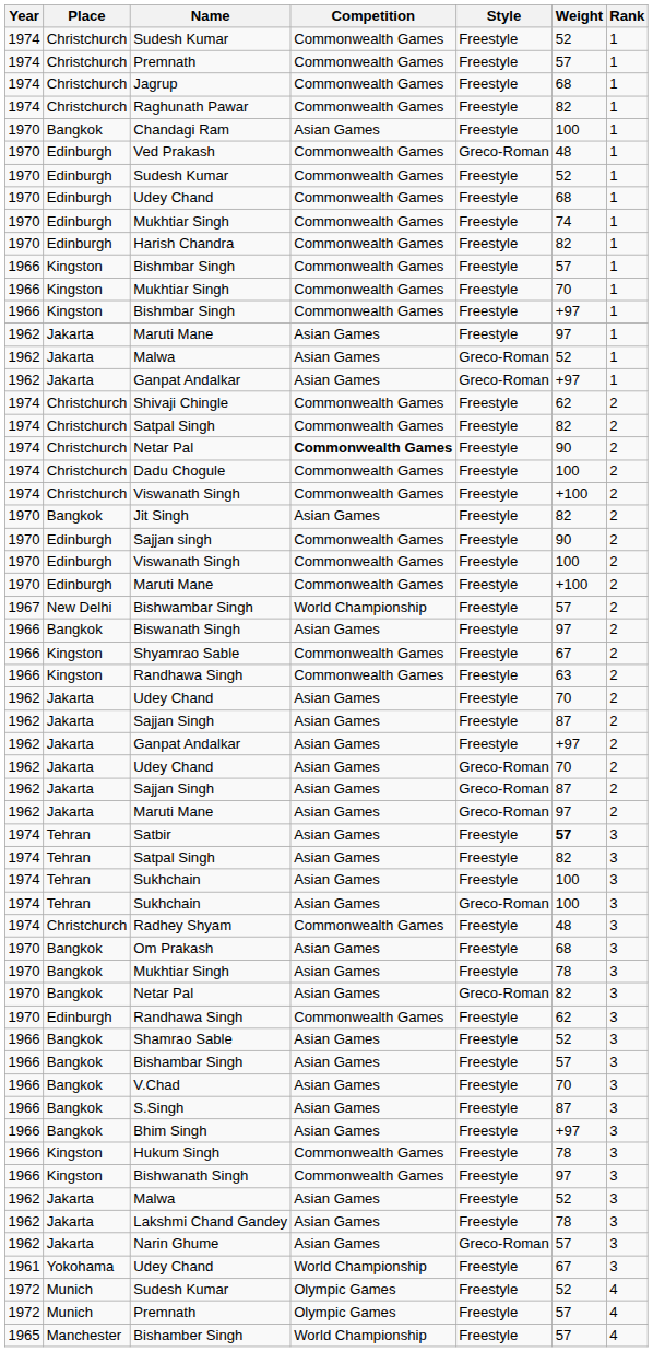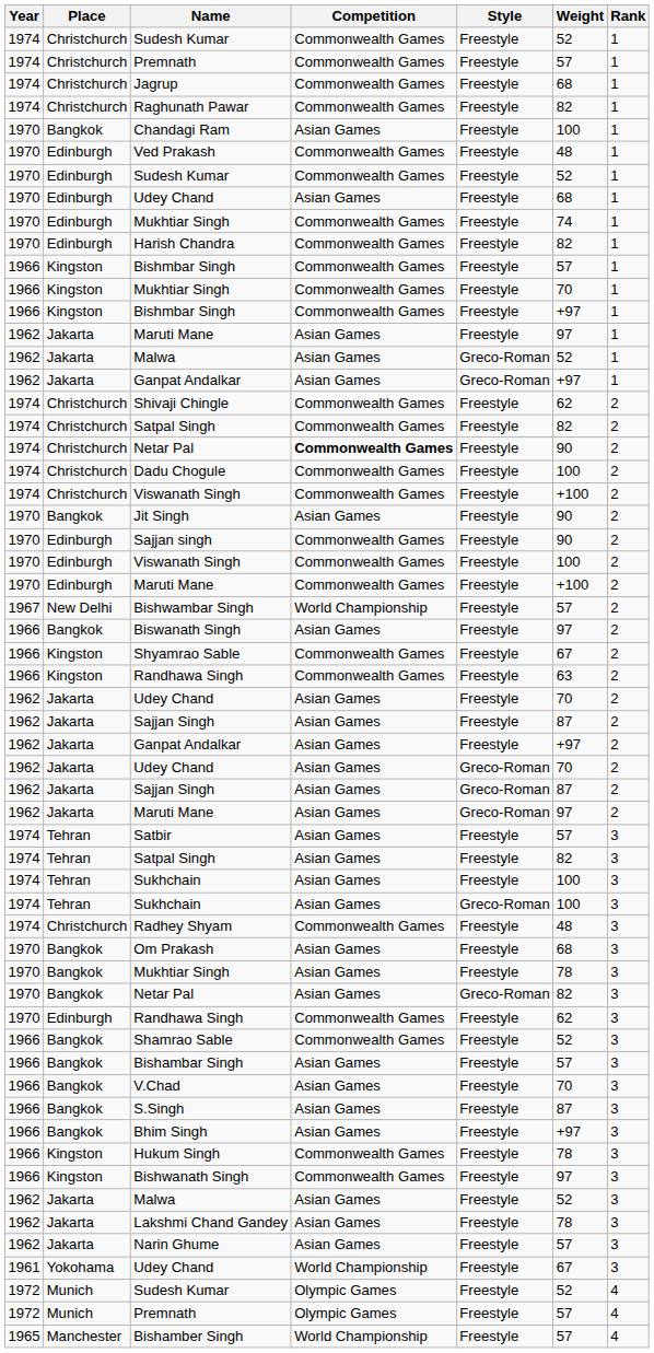Ved Prakash | Style: Greco-Roman -> Freestyle
Edinburgh / Udey Chand | Competition: Commonwealth Games -> Asian Games
Jit Singh | Weight: 82 -> 90
Satbir | Weight: bold -> normal
Shamrao Sable | Competition: Asian Games -> Commonwealth Games
Narin Ghume | Style: Greco-Roman -> Freestyle
